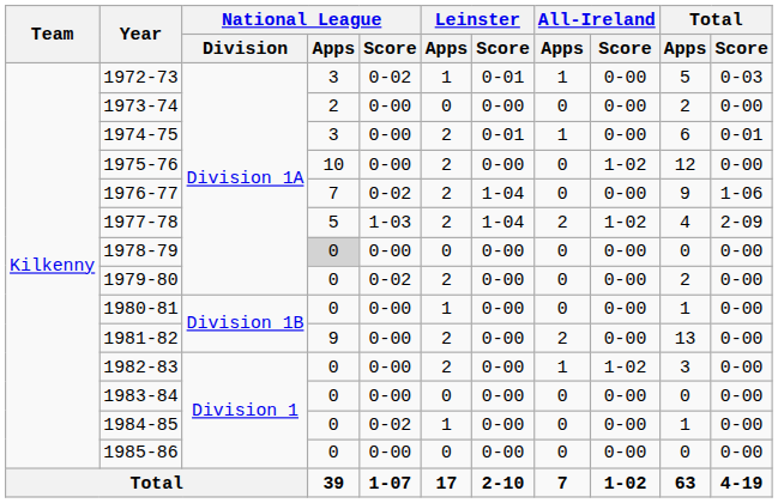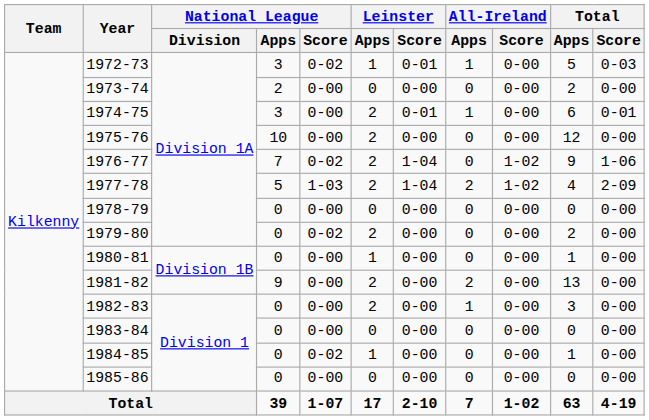1975-76 | All-Ireland / Score: 1-02 -> 0-00
1976-77 | All-Ireland / Score: 0-00 -> 1-02
1978-79 | National League / Apps: lightgrey background -> no background
1982-83 | All-Ireland / Score: 1-02 -> 0-00
